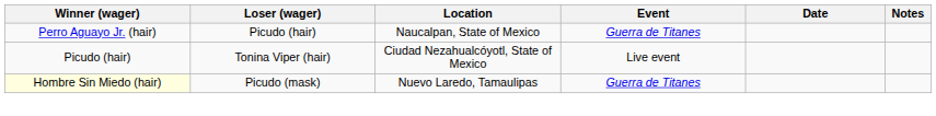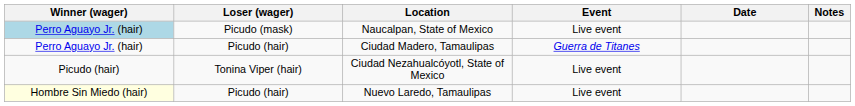Naucalpan, State of Mexico | Winner (wager): no background -> lightblue background
Naucalpan, State of Mexico | Loser (wager): Picudo (hair) -> Picudo (mask)
Naucalpan, State of Mexico | Event: Guerra de Titanes -> Live event
+ row: Perro Aguayo Jr. (hair) | Picudo (hair) | Ciudad Madero, Tamaulipas | Guerra de Titanes
Nuevo Laredo, Tamaulipas | Loser (wager): Picudo (mask) -> Picudo (hair)
Nuevo Laredo, Tamaulipas | Event: Guerra de Titanes -> Live event
